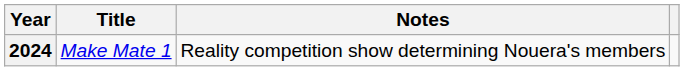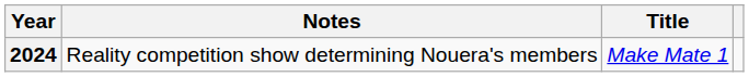columns swapped: Title <-> Notes
